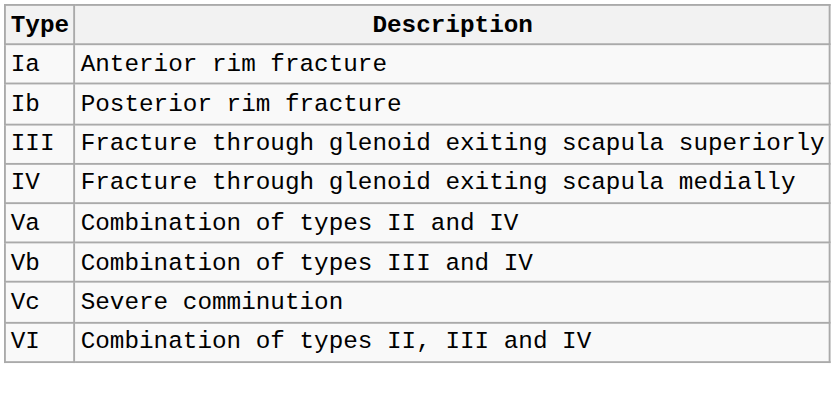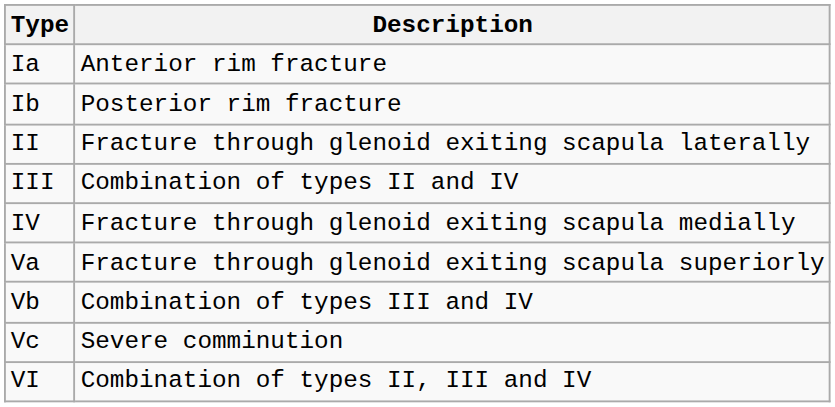+ row: II | Fracture through glenoid exiting scapula laterally
III | Description: Fracture through glenoid exiting scapula superiorly -> Combination of types II and IV
Va | Description: Combination of types II and IV -> Fracture through glenoid exiting scapula superiorly
